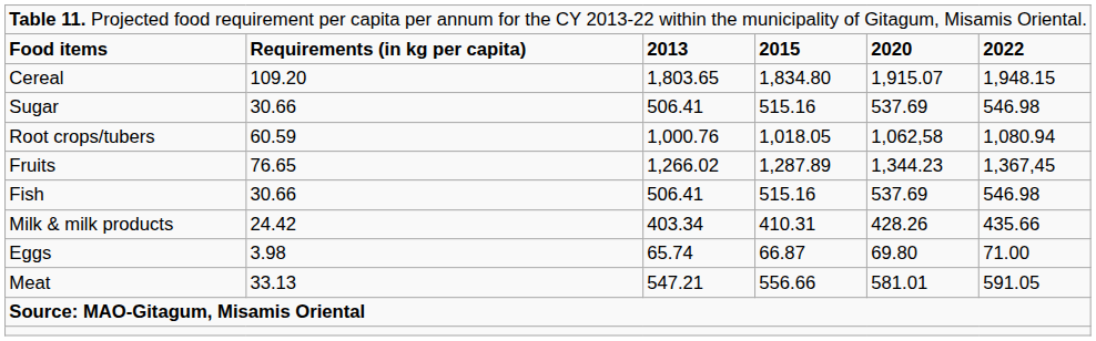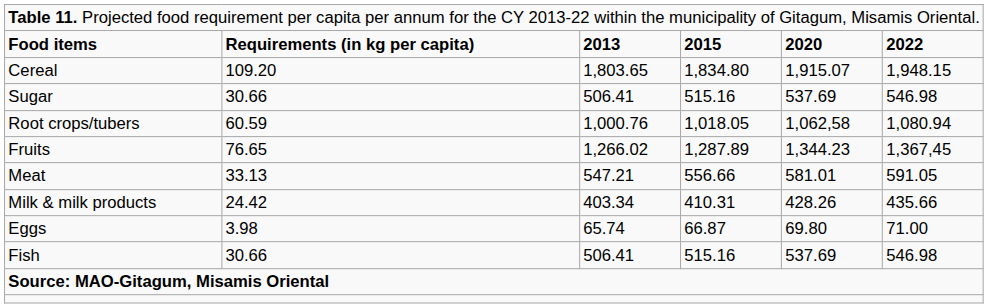rows swapped: Meat <-> Fish
